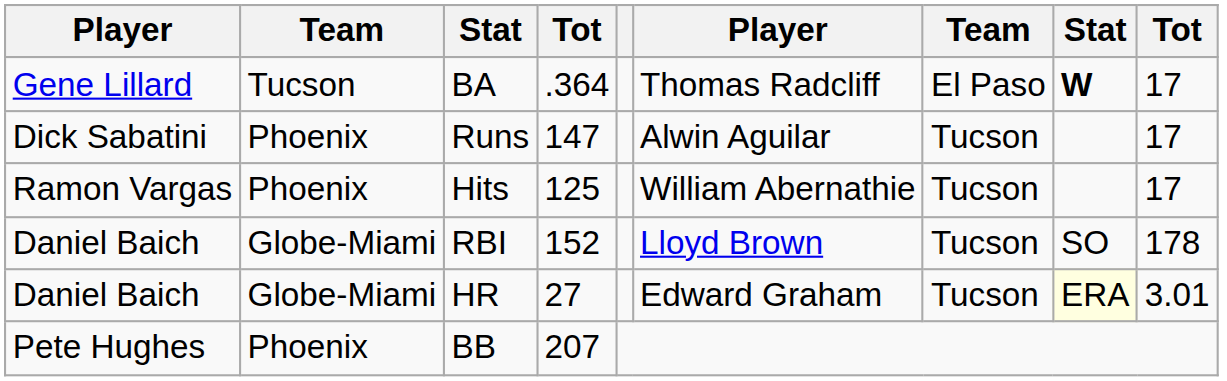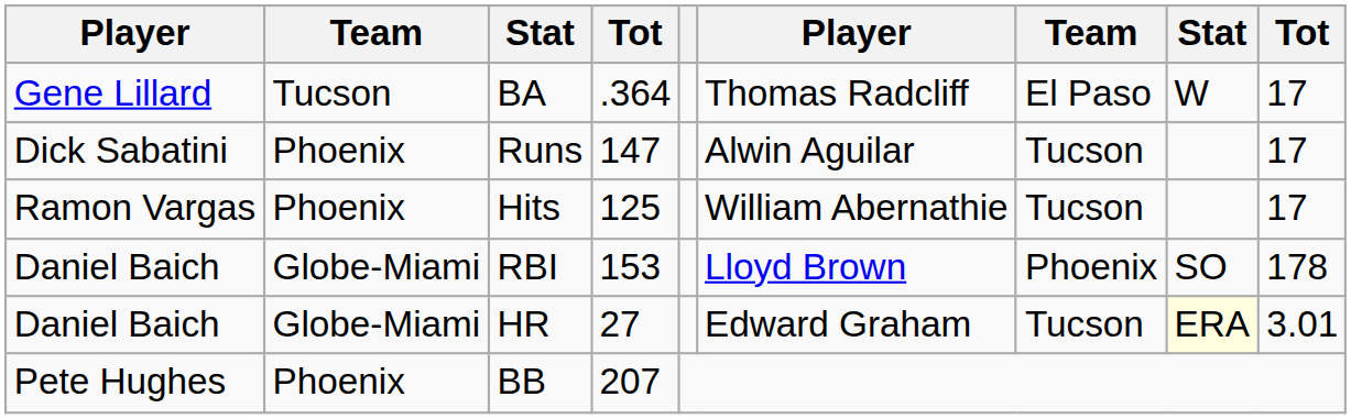BA | column 8: bold -> normal
RBI | column 4: 152 -> 153
RBI | column 7: Tucson -> Phoenix
